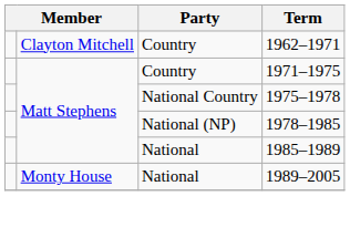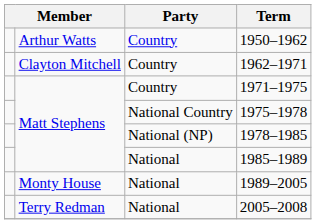+ row: Arthur Watts | Country | 1950–1962
+ row: Terry Redman | National | 2005–2008
